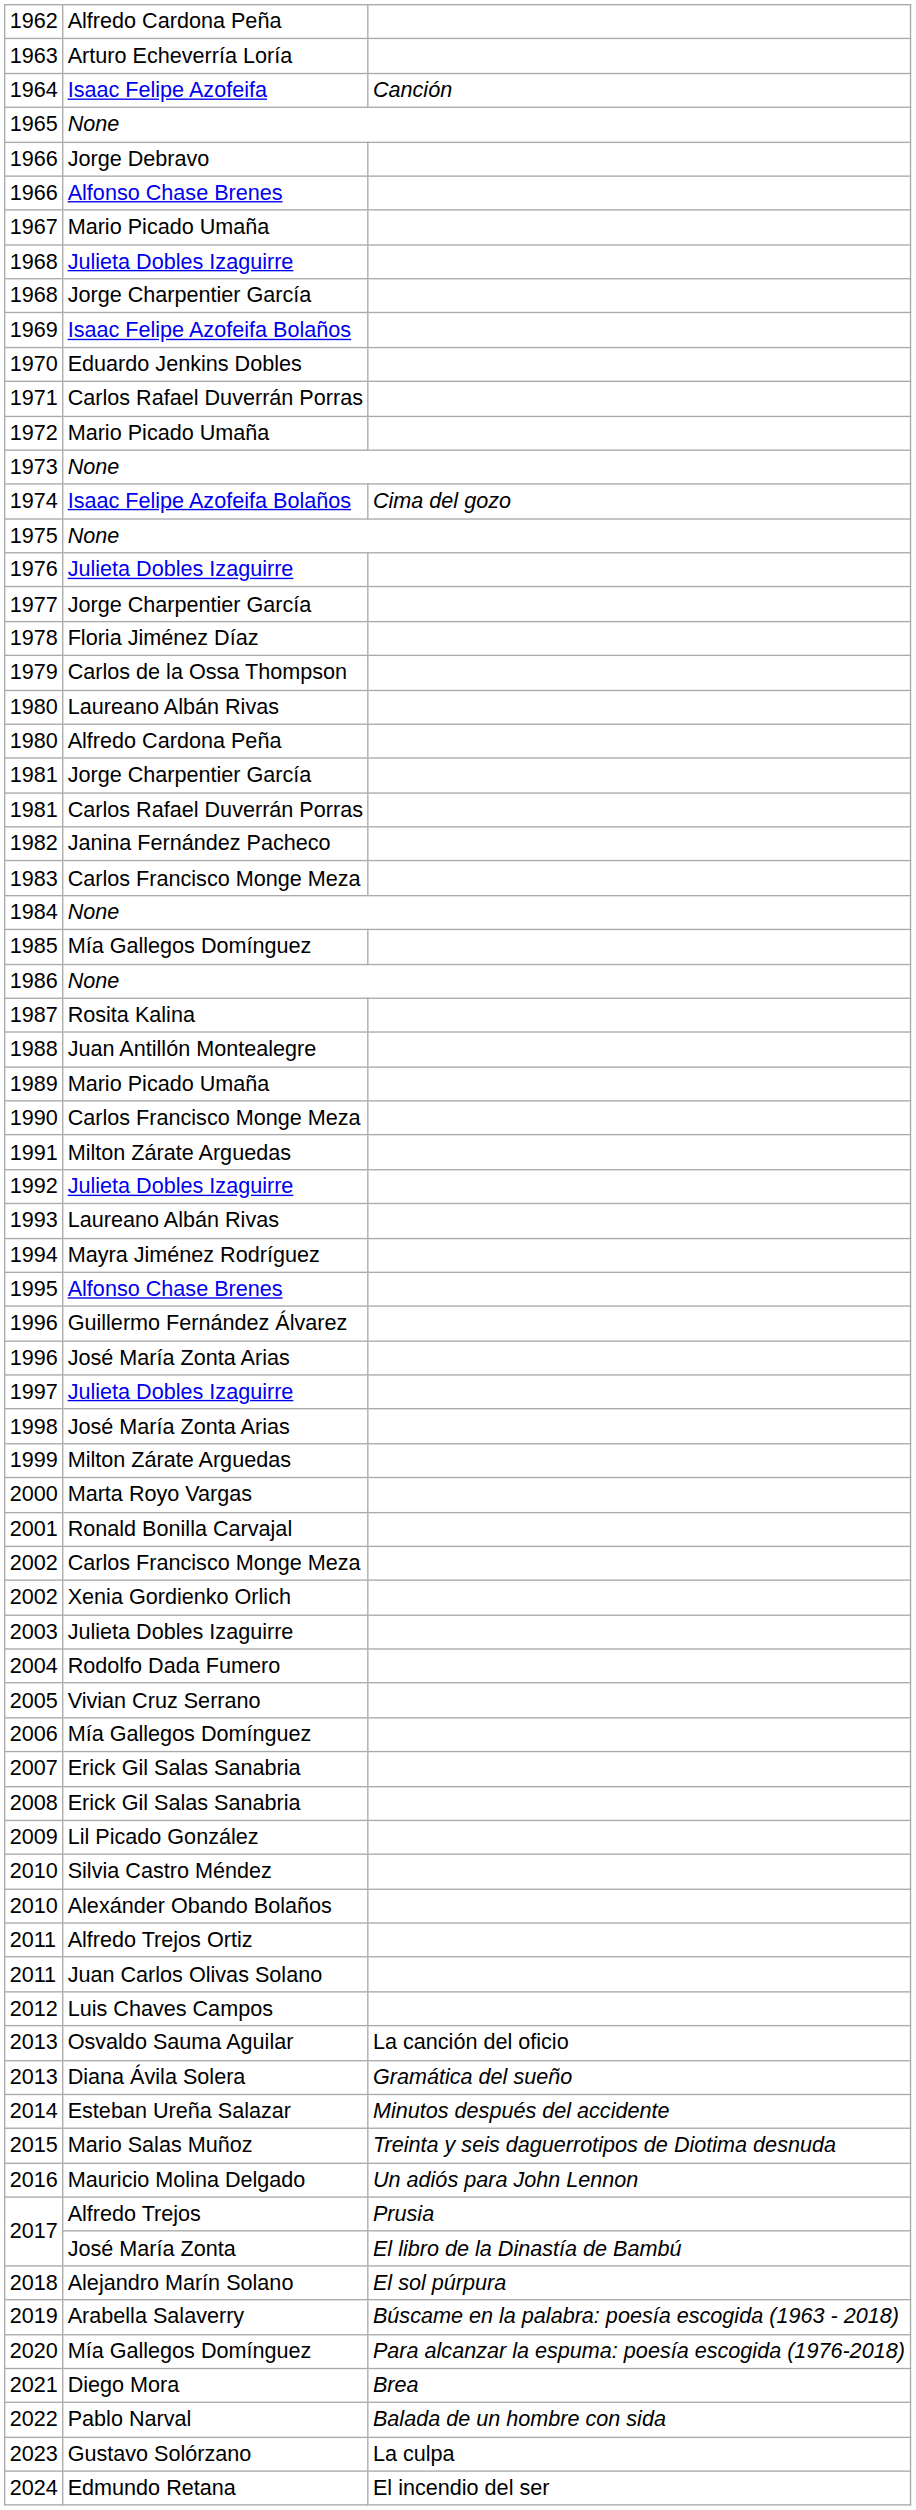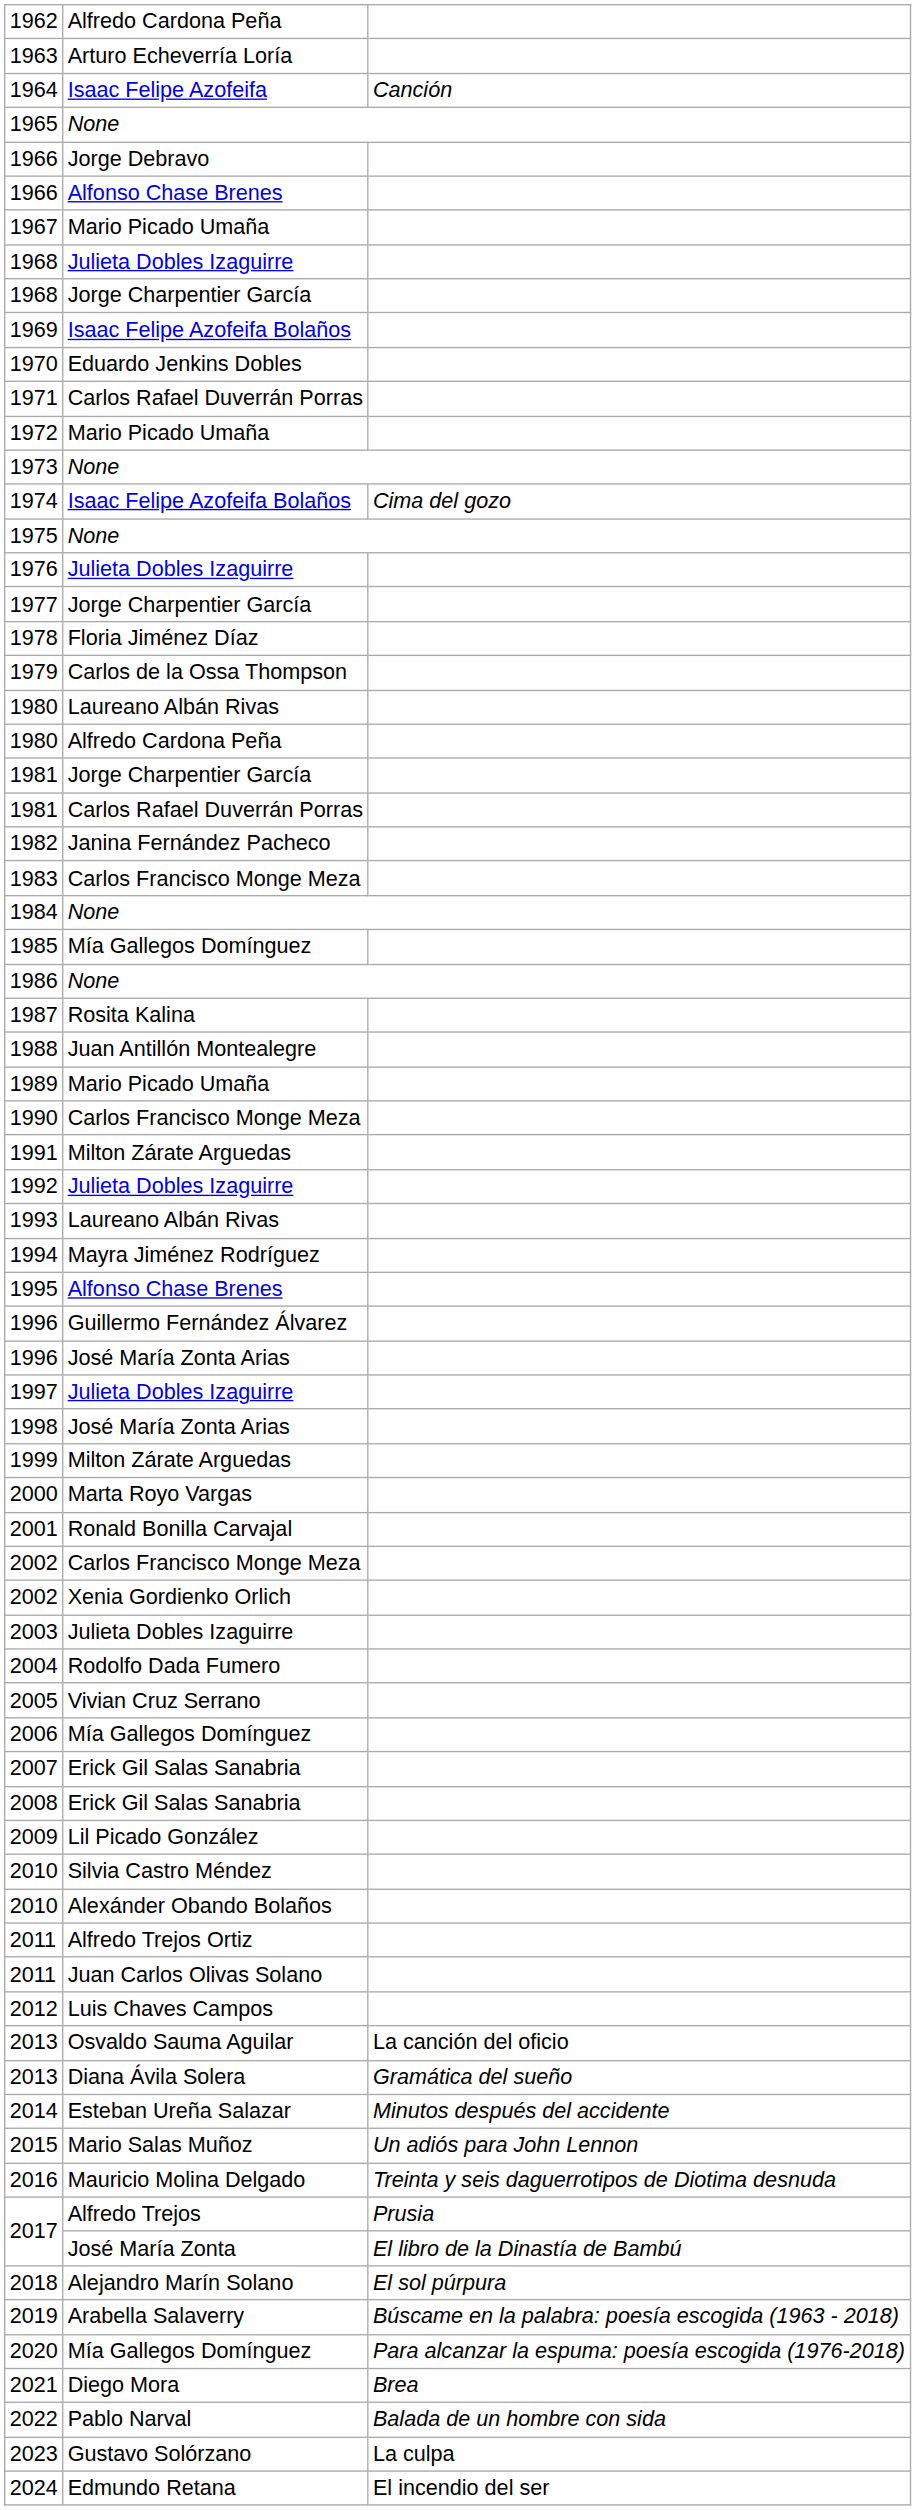2015 | column 3: Treinta y seis daguerrotipos de Diotima desnuda -> Un adiós para John Lennon
2016 | column 3: Un adiós para John Lennon -> Treinta y seis daguerrotipos de Diotima desnuda
